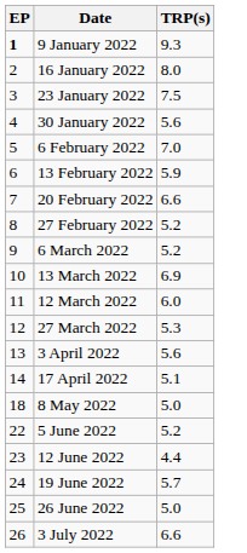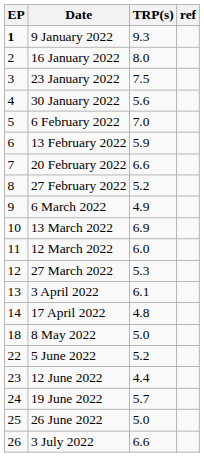+ column: ref
6 March 2022 | TRP(s): 5.2 -> 4.9
3 April 2022 | TRP(s): 5.6 -> 6.1
17 April 2022 | TRP(s): 5.1 -> 4.8
